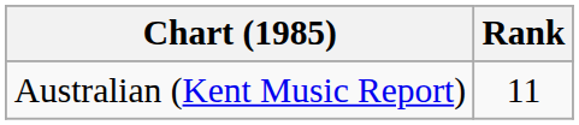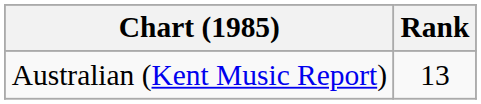Australian (Kent Music Report) | Rank: 11 -> 13
